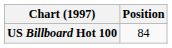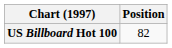US Billboard Hot 100 | Position: 84 -> 82
